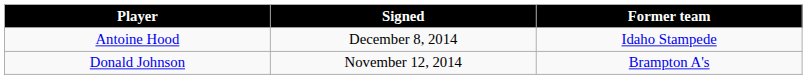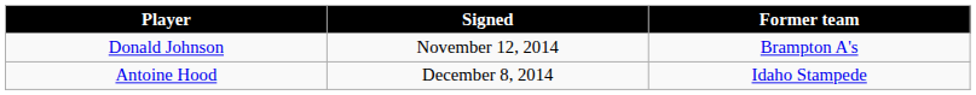rows swapped: Donald Johnson <-> Antoine Hood
